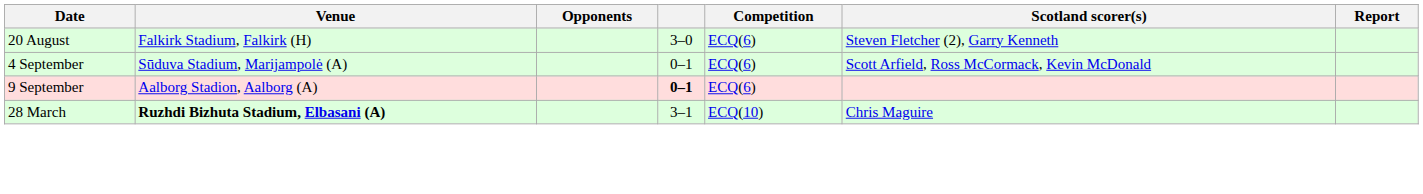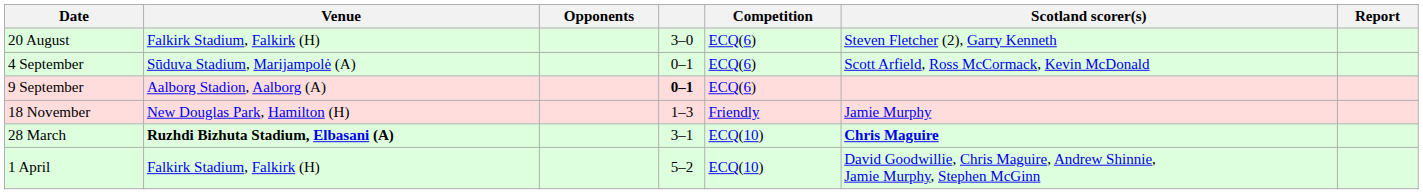+ row: 18 November | New Douglas Park, Hamilton (H) | 1–3 | Friendly | Jamie Murphy
28 March | Scotland scorer(s): normal -> bold
+ row: 1 April | Falkirk Stadium, Falkirk (H) | 5–2 | ECQ(10) | David Goodwillie, Chris Maguire, Andrew Shinnie, Jamie Murphy, Stephen McGinn
